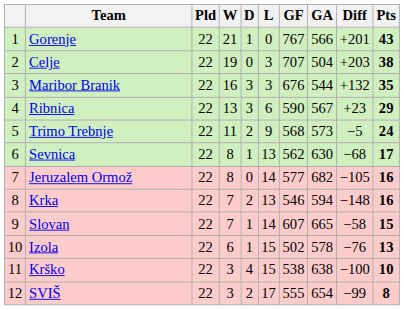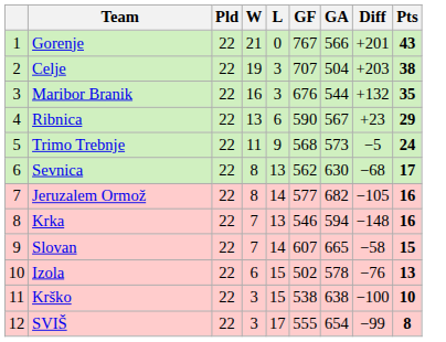- column: D | 1 | 0 | 3 | 3 | 2 | 1 | 0 | 2 | 1 | 1 | 4 | 2
